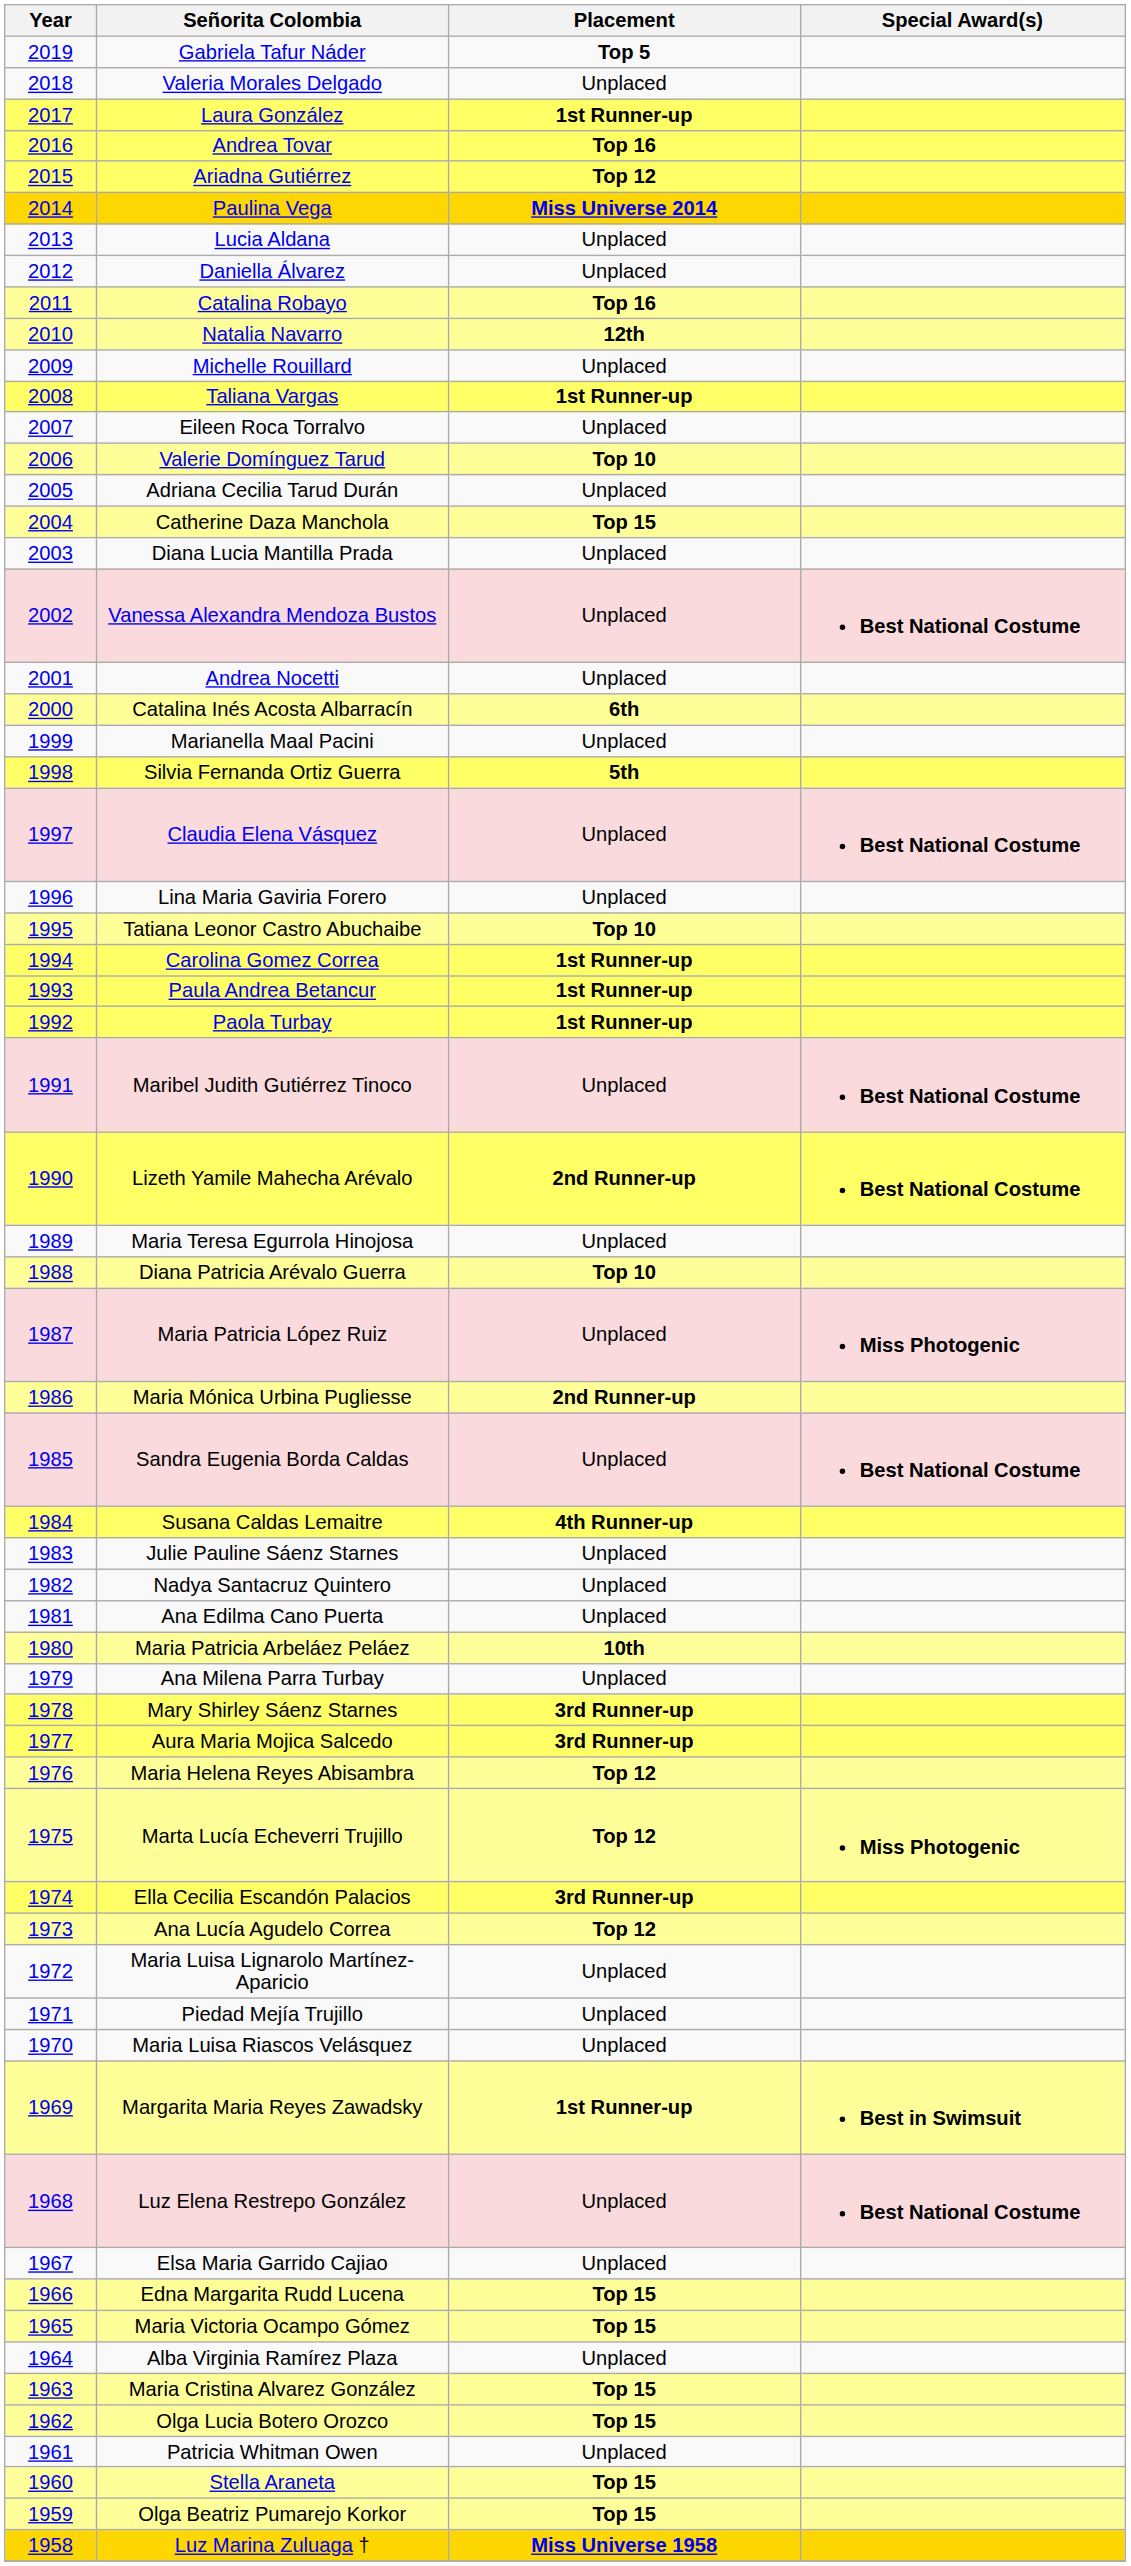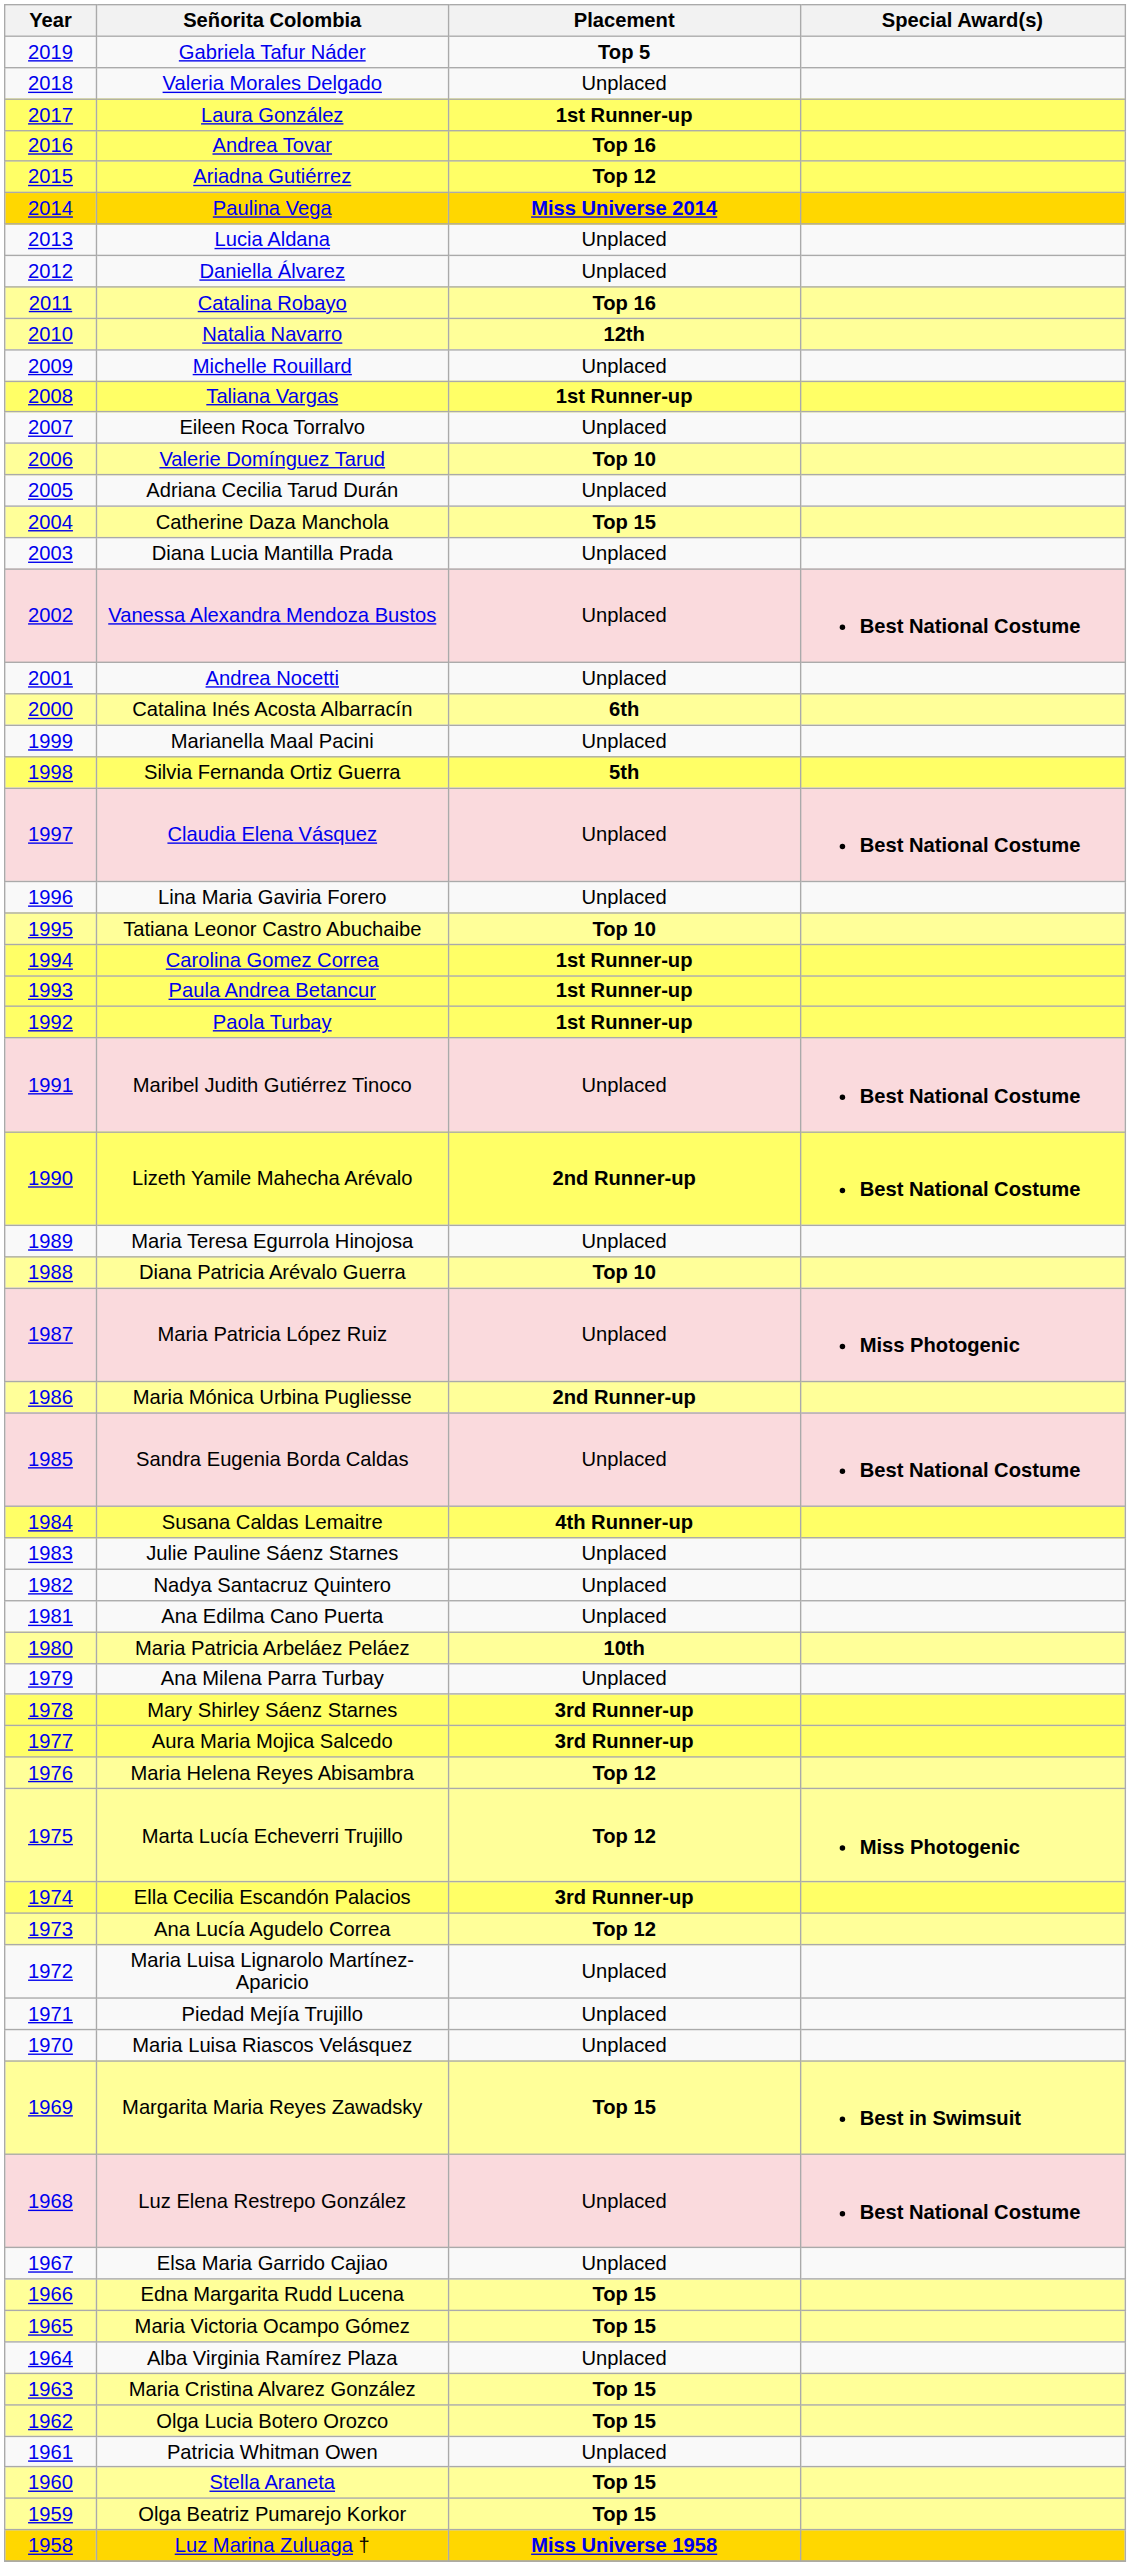Margarita Maria Reyes Zawadsky | Placement: 1st Runner-up -> Top 15
